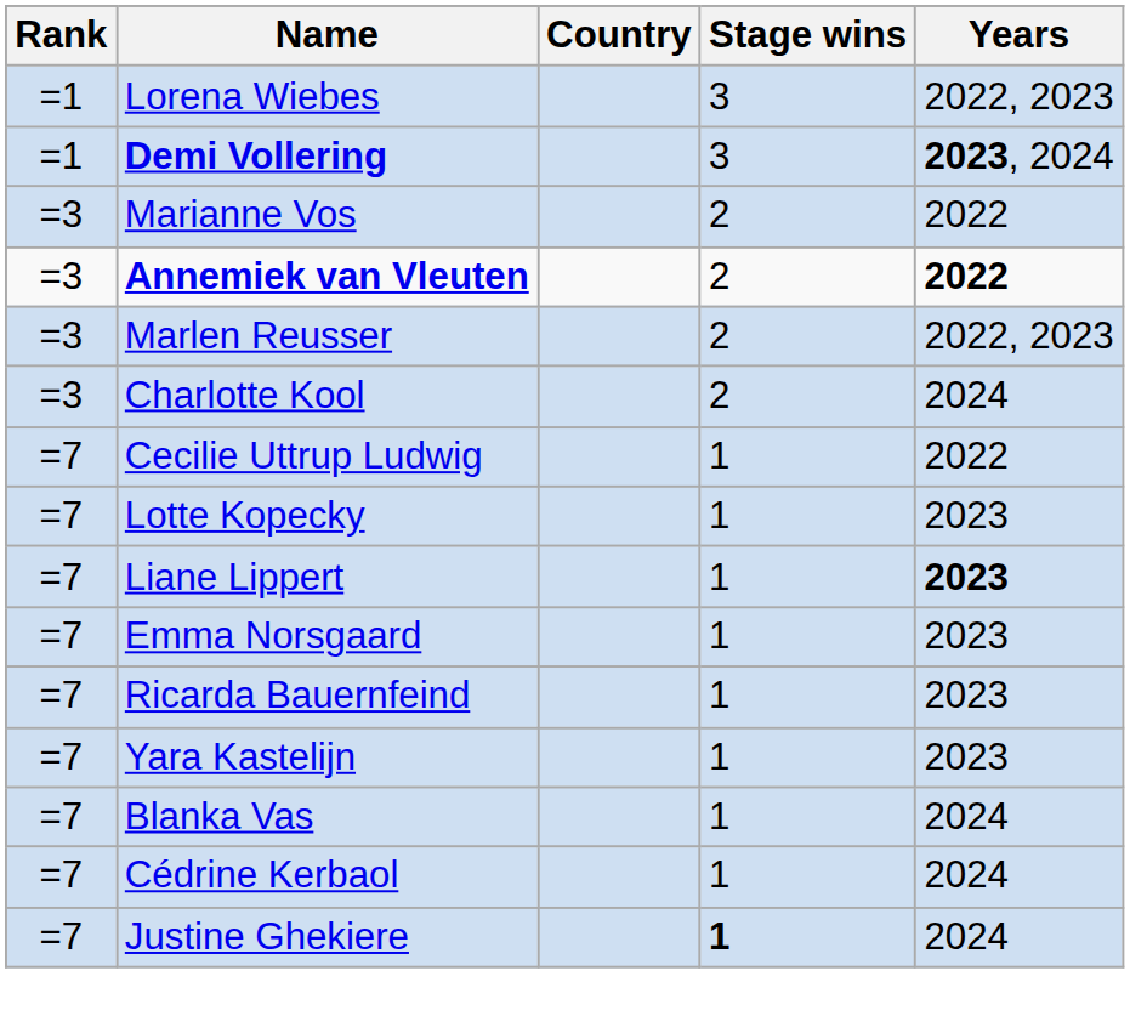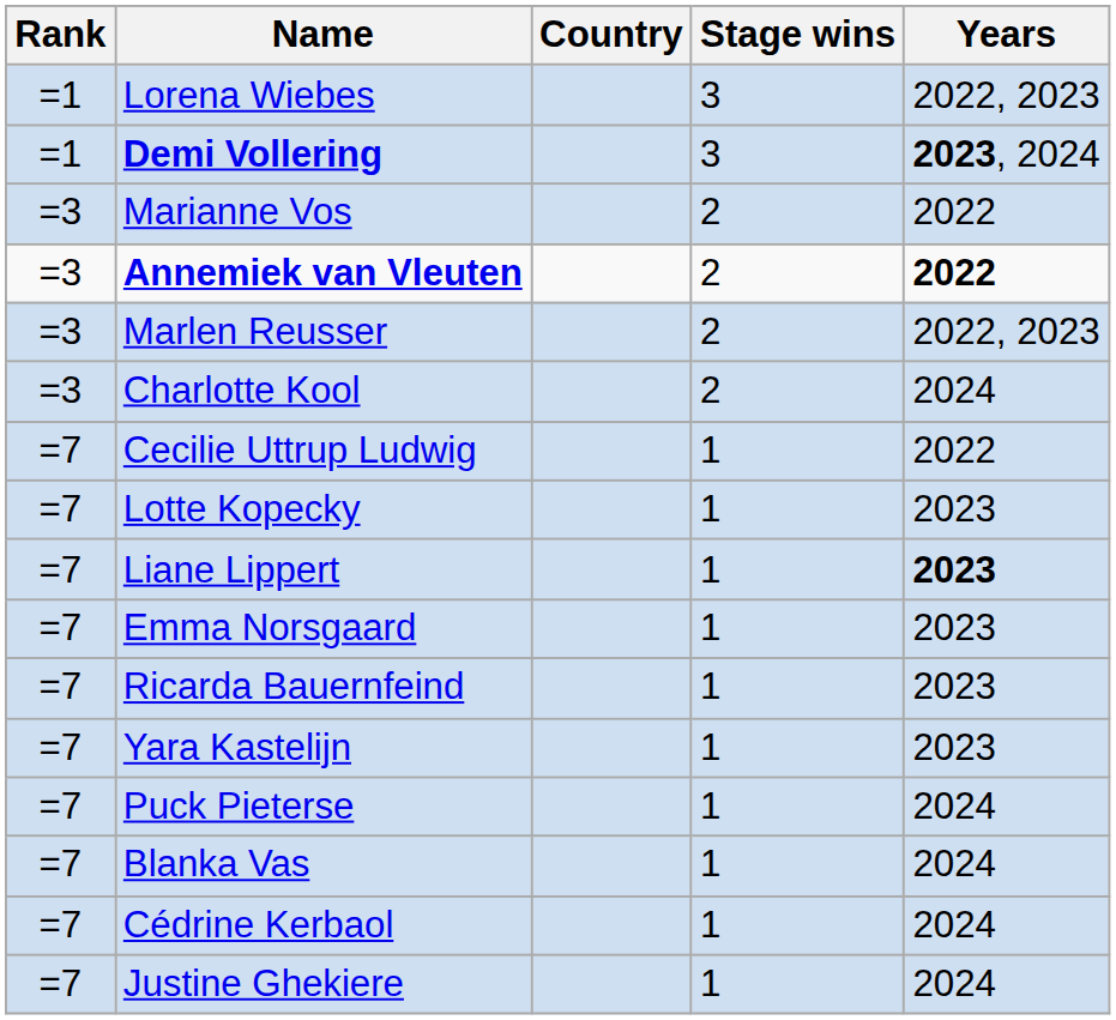+ row: =7 | Puck Pieterse | 1 | 2024
Justine Ghekiere | Stage wins: bold -> normal
